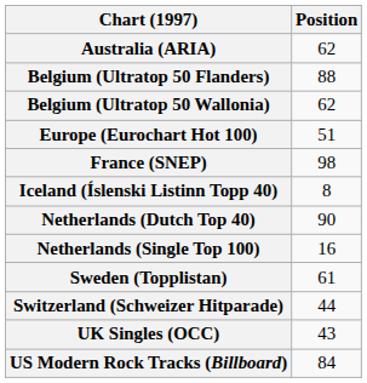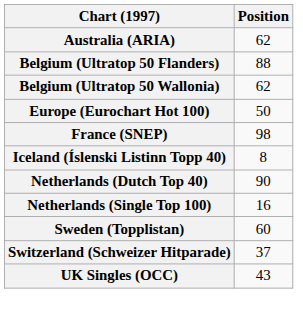Europe (Eurochart Hot 100) | Position: 51 -> 50
Sweden (Topplistan) | Position: 61 -> 60
Switzerland (Schweizer Hitparade) | Position: 44 -> 37
- row: US Modern Rock Tracks (Billboard) | 84
